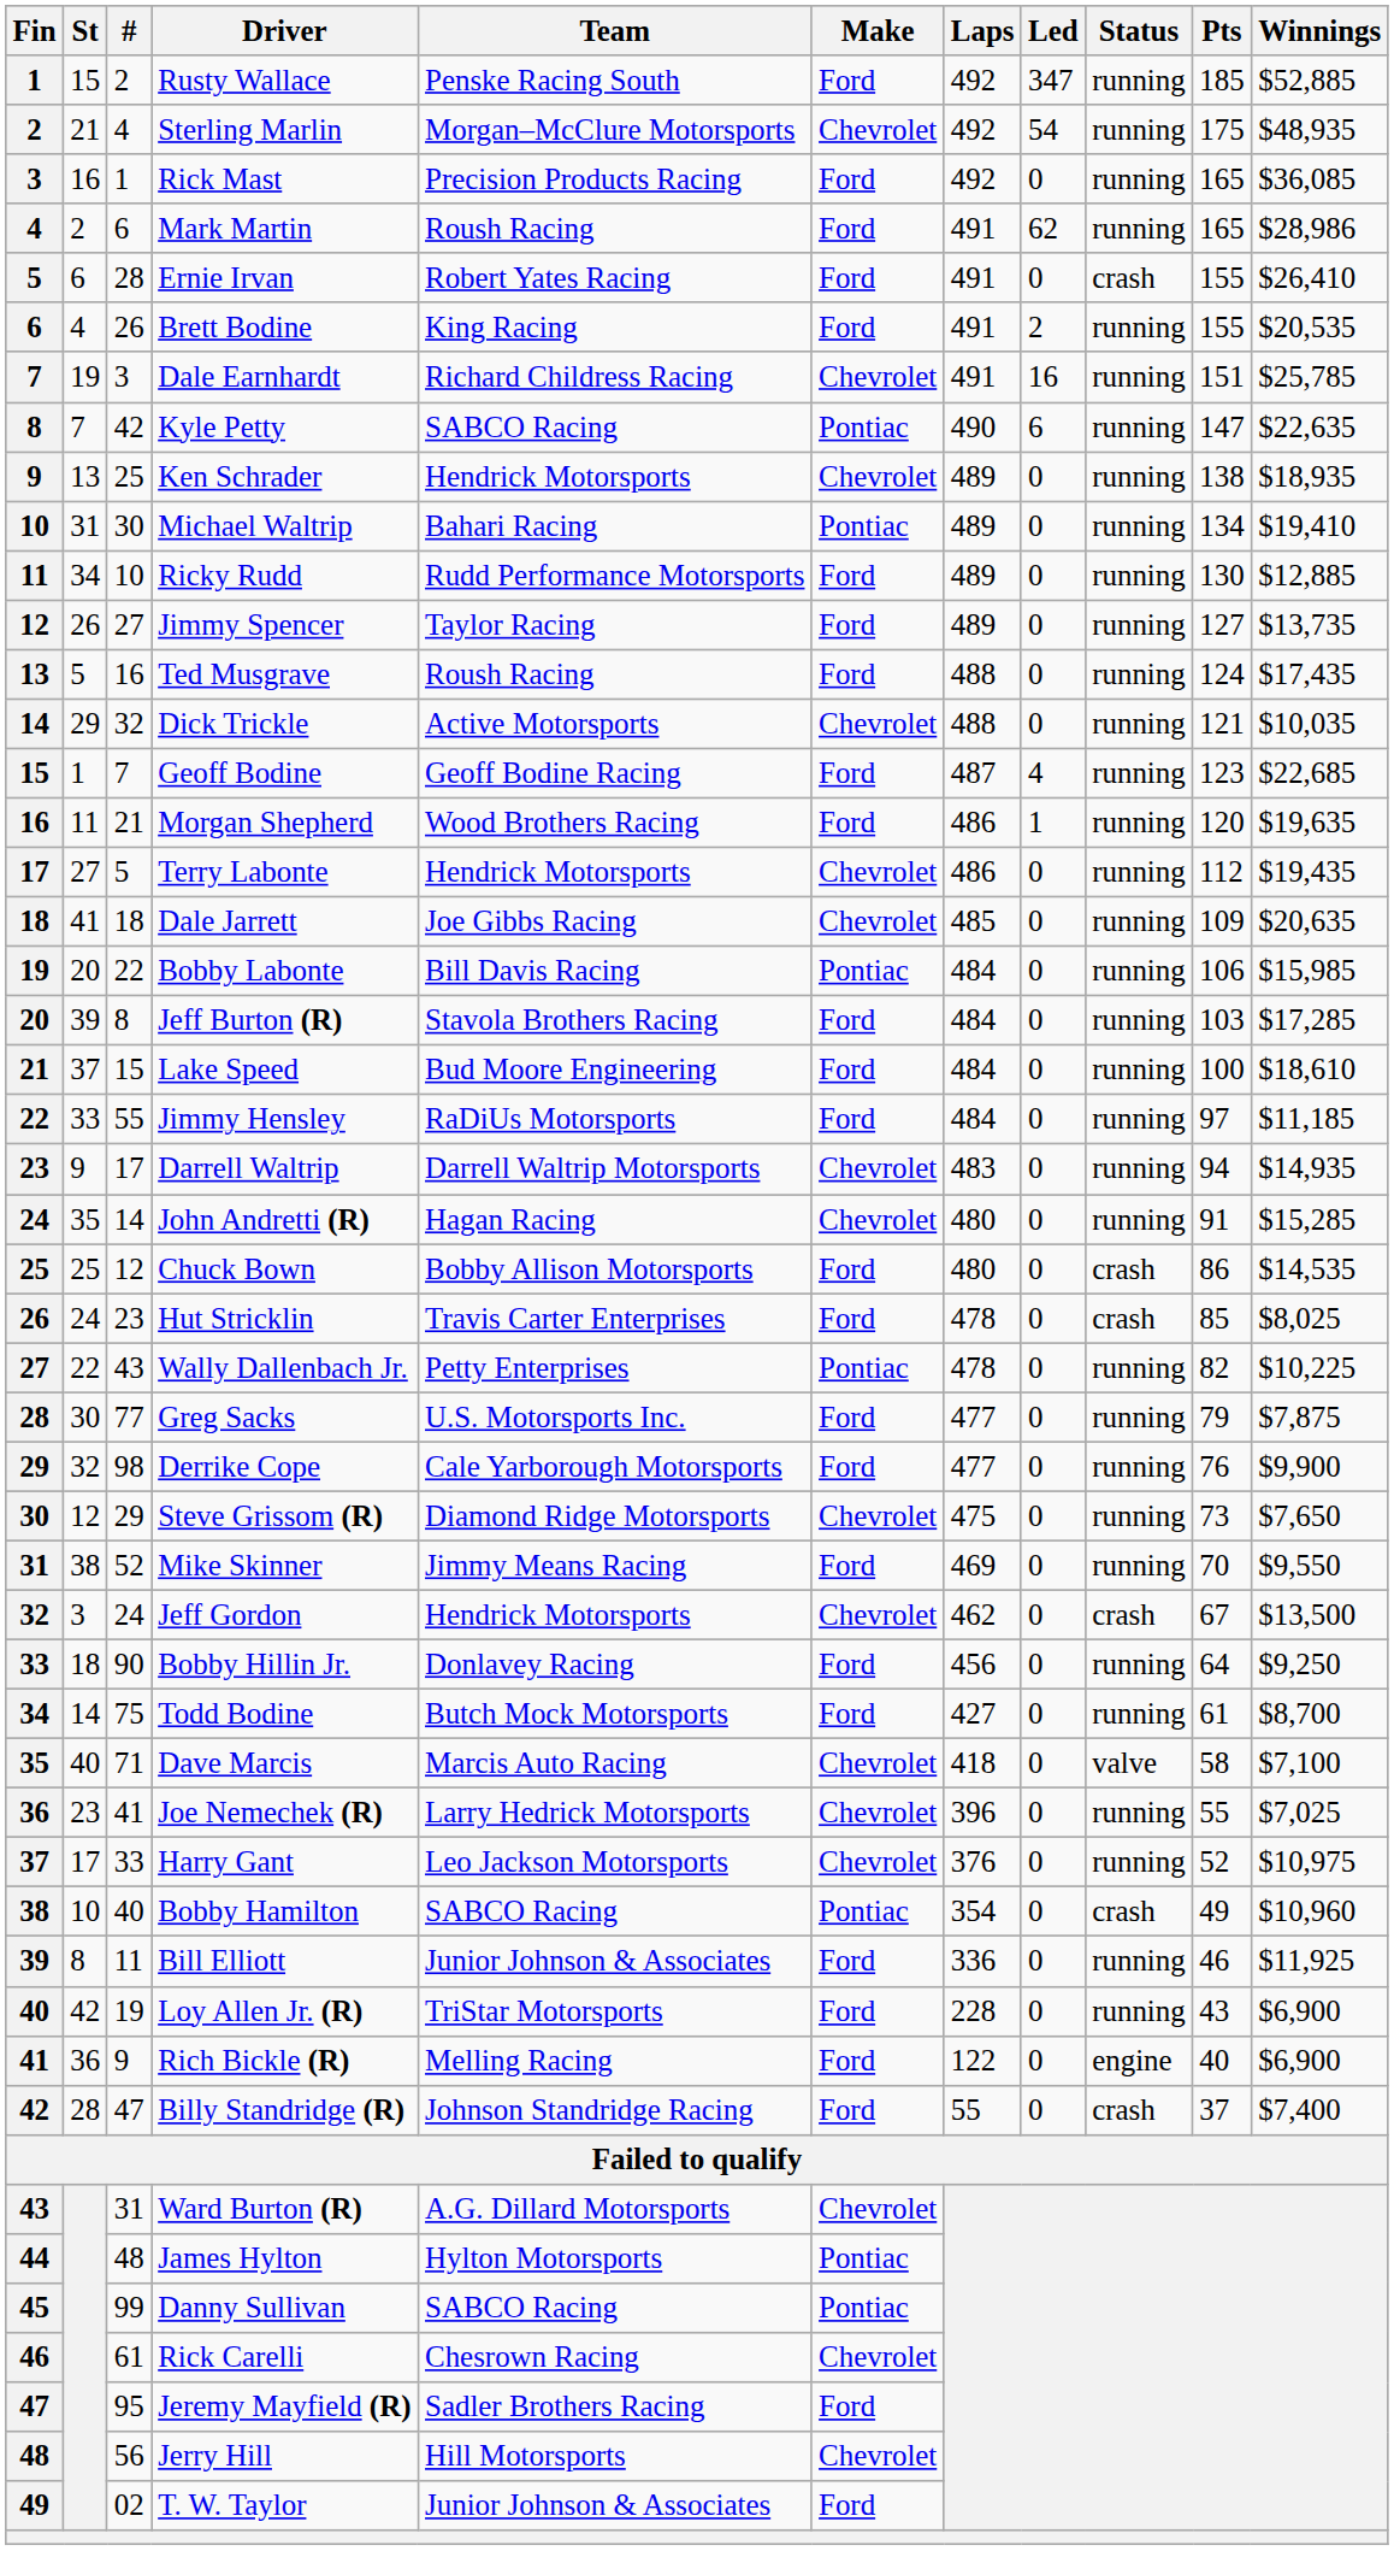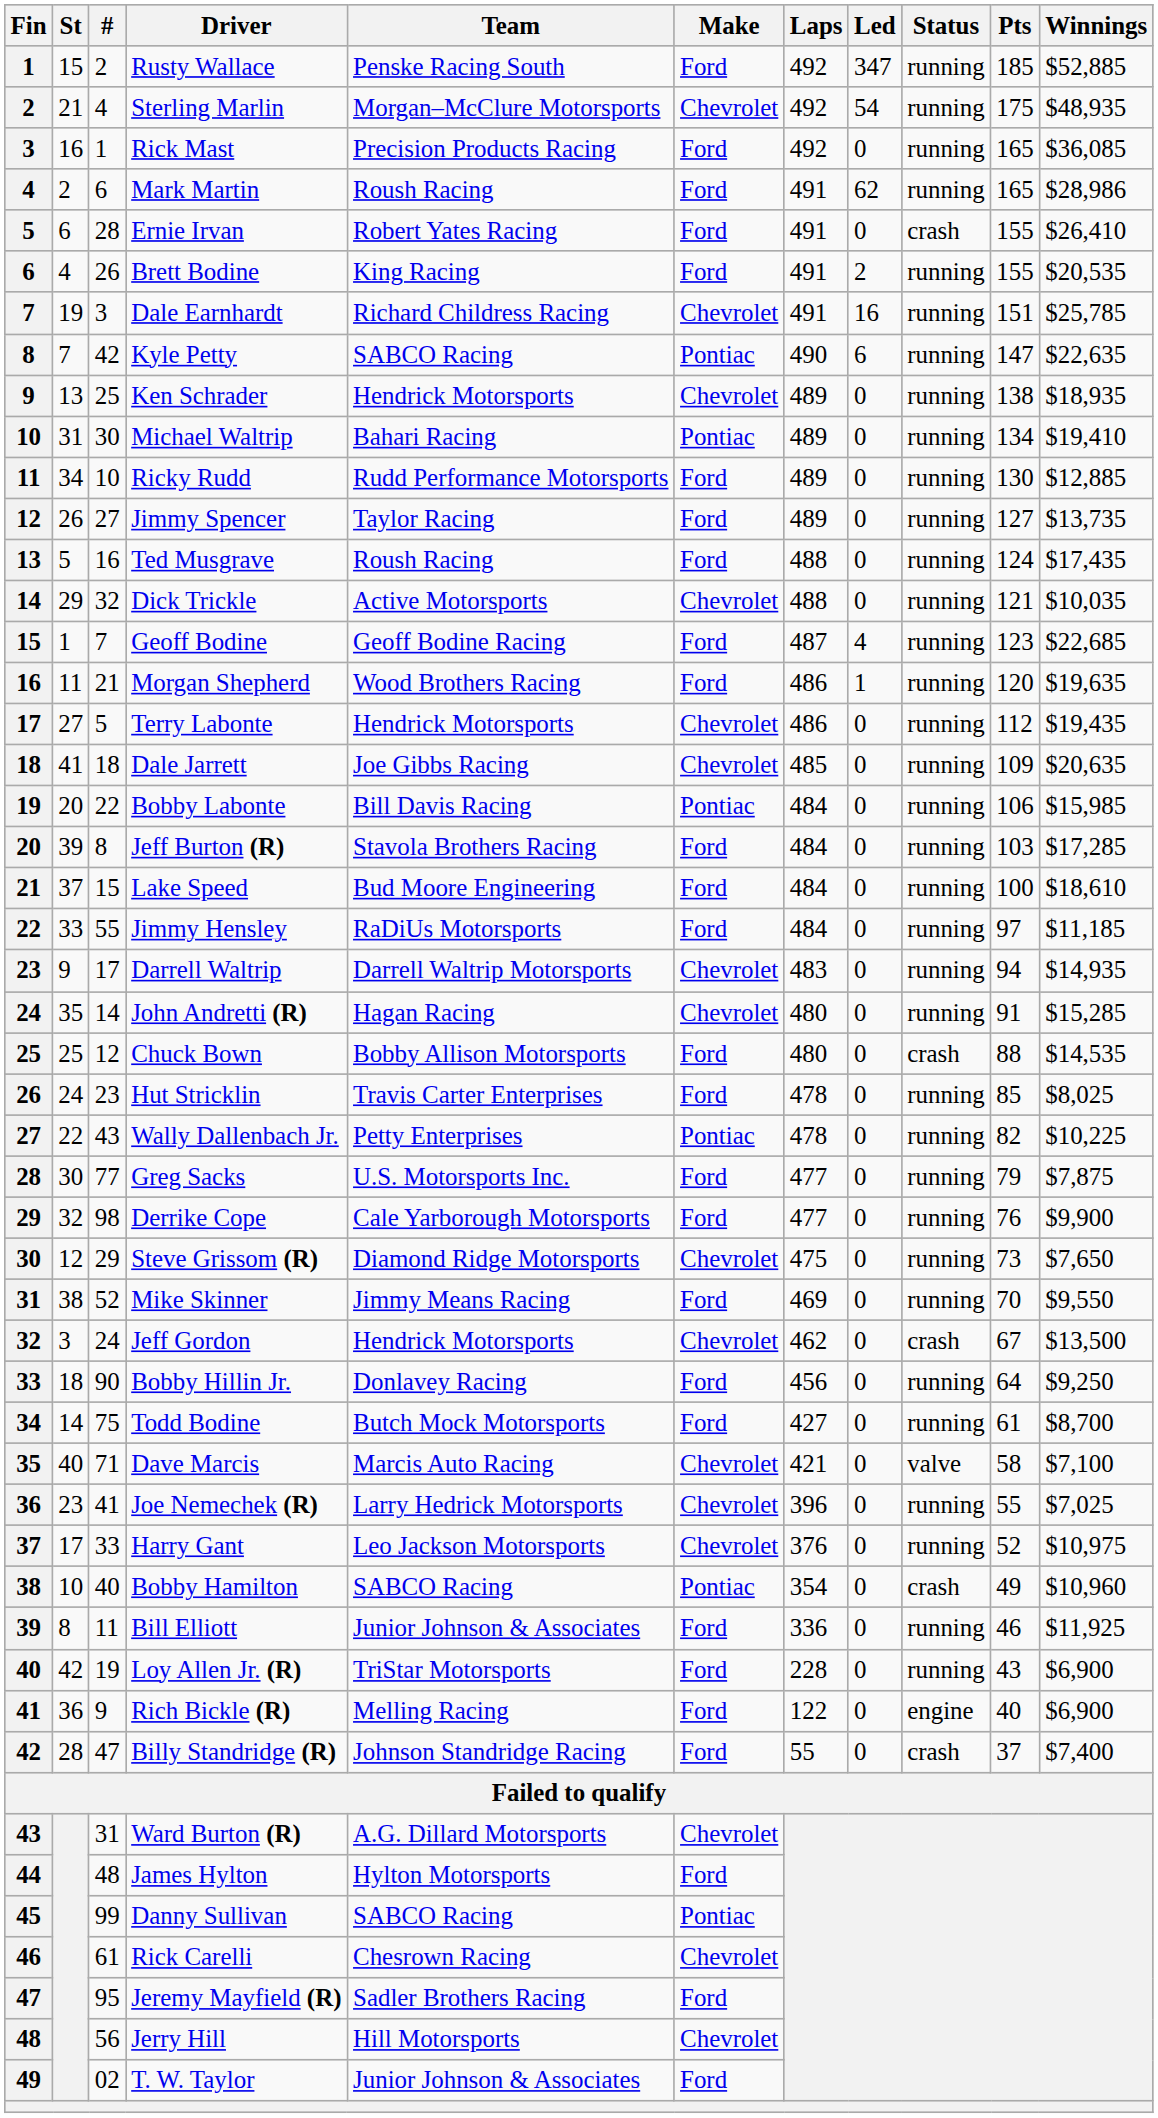Chuck Bown | Pts: 86 -> 88
Hut Stricklin | Status: crash -> running
Dave Marcis | Laps: 418 -> 421
James Hylton | Make: Pontiac -> Ford
